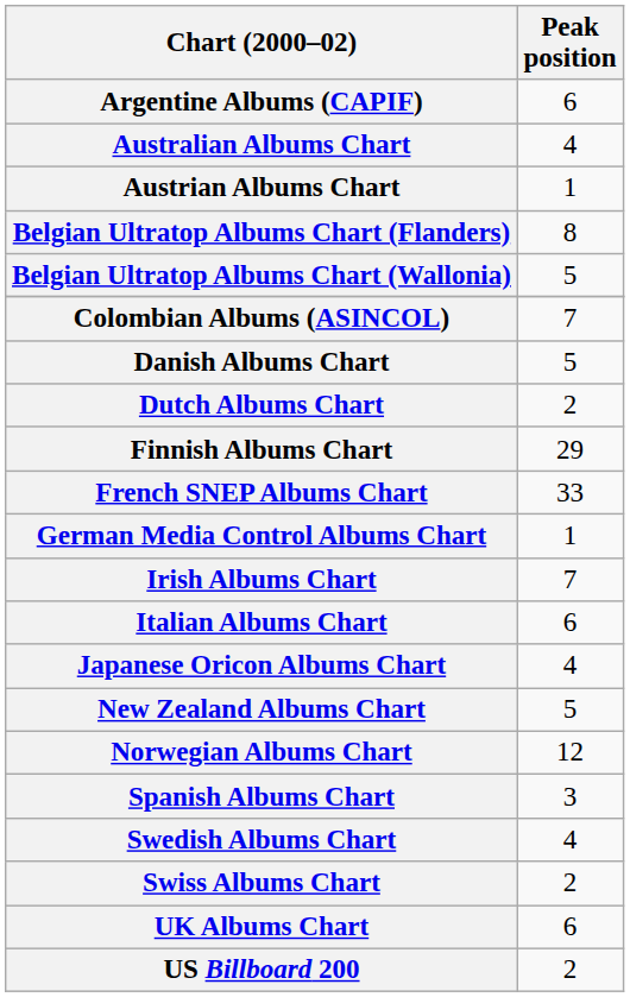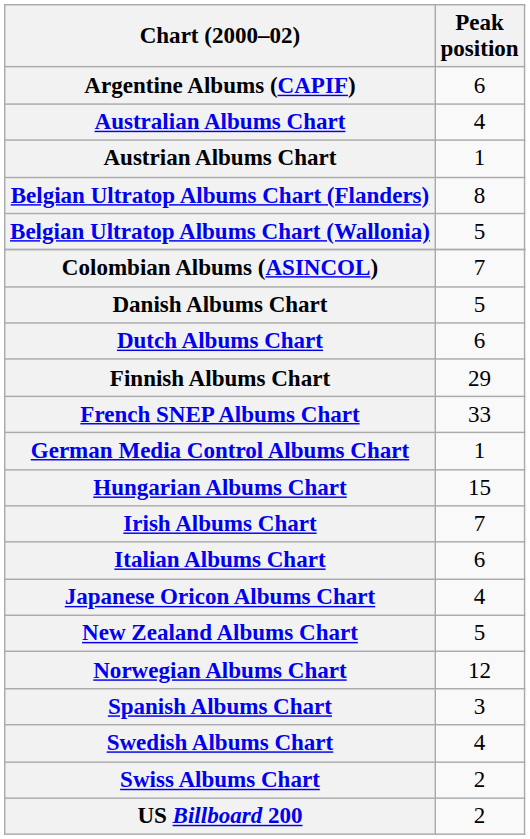Dutch Albums Chart | Peak position: 2 -> 6
+ row: Hungarian Albums Chart | 15
- row: UK Albums Chart | 6
